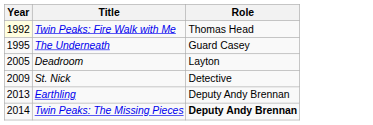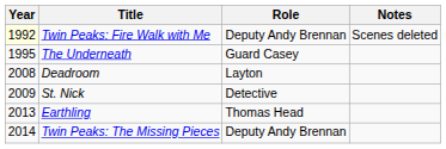+ column: Notes | Scenes deleted
Twin Peaks: Fire Walk with Me | Role: Thomas Head -> Deputy Andy Brennan
Deadroom | Year: 2005 -> 2008
Earthling | Role: Deputy Andy Brennan -> Thomas Head
Twin Peaks: The Missing Pieces | Role: bold -> normal
